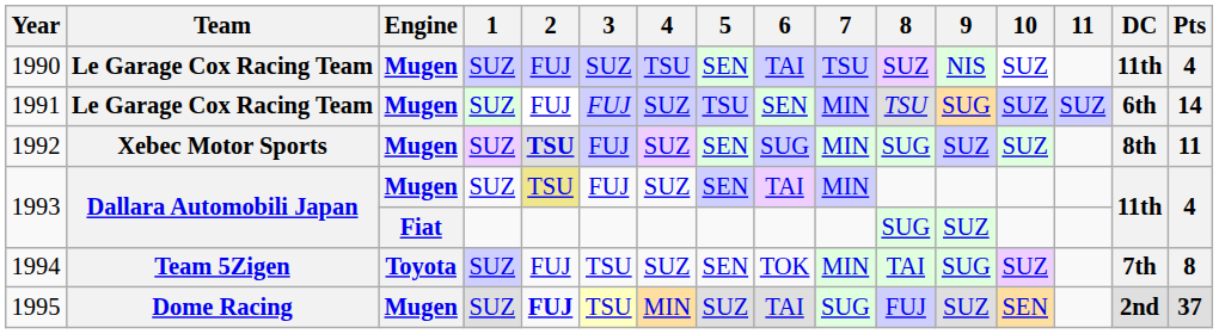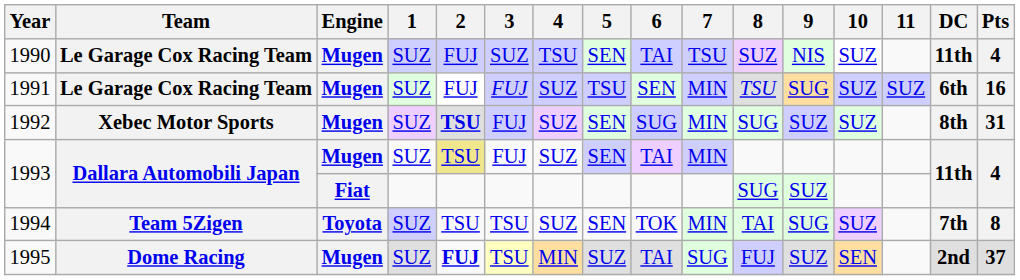1991 | Pts: 14 -> 16
1992 | Pts: 11 -> 31
1994 | 2: FUJ -> TSU
